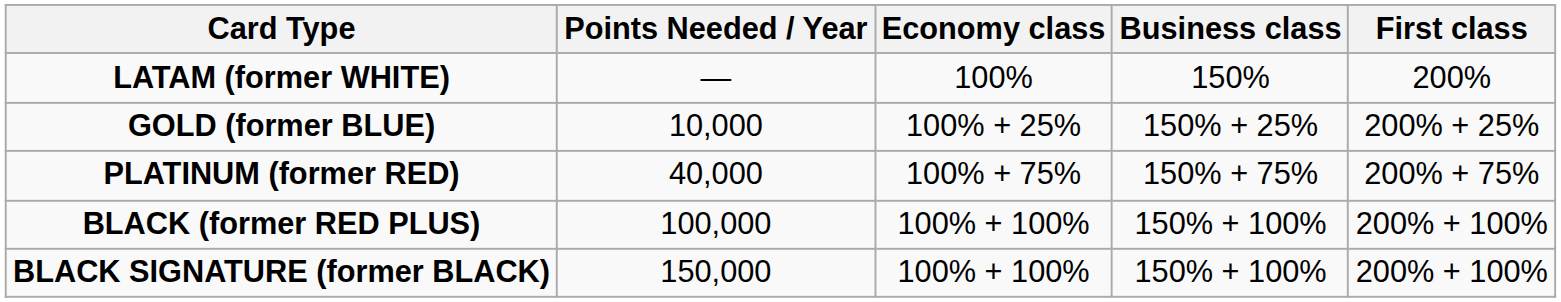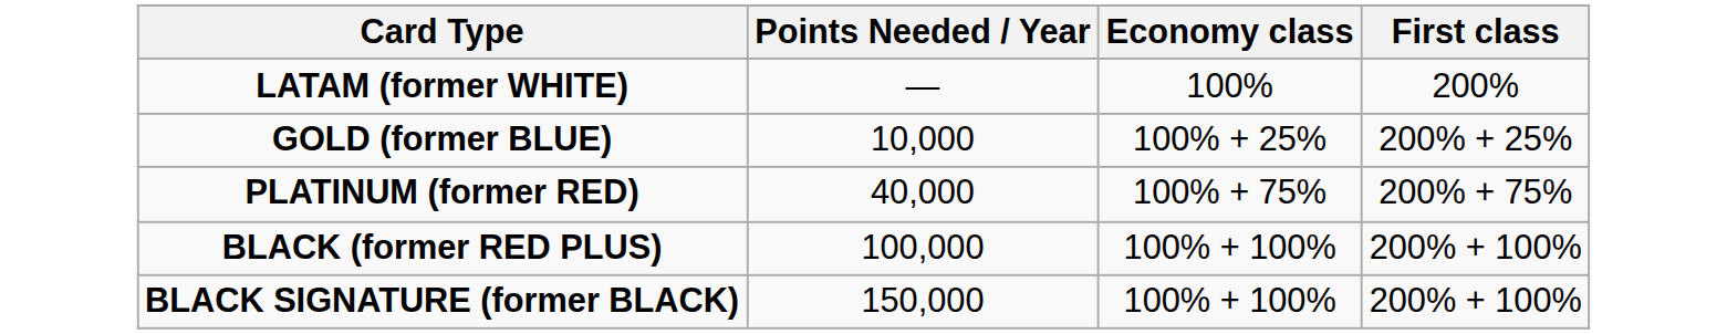- column: Business class | 150% | 150% + 25% | 150% + 75% | 150% + 100% | 150% + 100%
